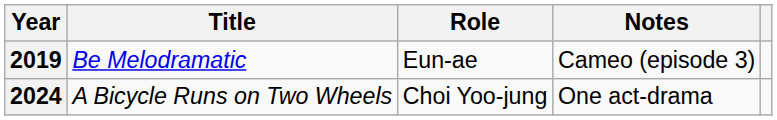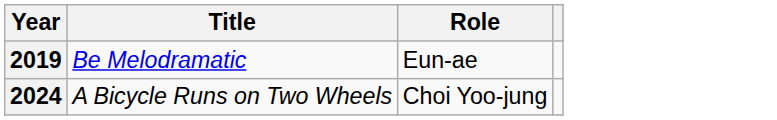- column: Notes | Cameo (episode 3) | One act-drama
